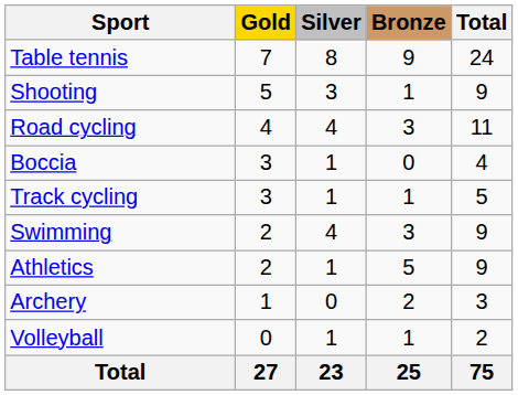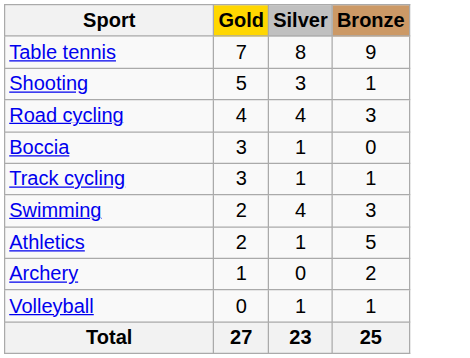- column: Total | 24 | 9 | 11 | 4 | 5 | 9 | 9 | 3 | 2 | 75
